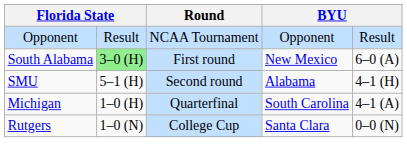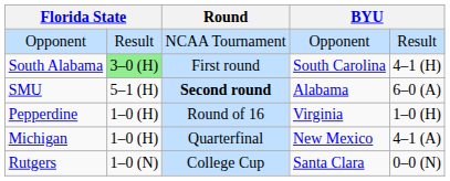South Alabama | column 4: New Mexico -> South Carolina
South Alabama | column 5: 6–0 (A) -> 4–1 (H)
SMU | Round: normal -> bold
SMU | column 5: 4–1 (H) -> 6–0 (A)
+ row: Pepperdine | 1–0 (H) | Round of 16 | Virginia | 1–0 (H)
Michigan | column 4: South Carolina -> New Mexico
